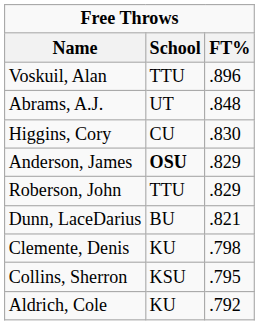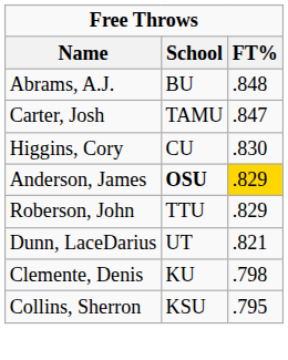- row: Voskuil, Alan | TTU | .896
Abrams, A.J. | School: UT -> BU
+ row: Carter, Josh | TAMU | .847
Anderson, James | FT%: no background -> gold background
Dunn, LaceDarius | School: BU -> UT
- row: Aldrich, Cole | KU | .792
